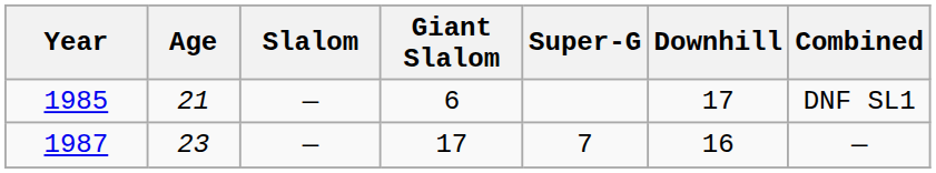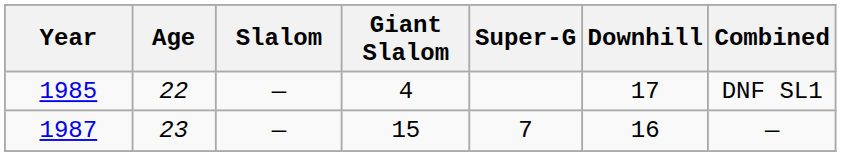1985 | Age: 21 -> 22
1985 | Giant Slalom: 6 -> 4
1987 | Giant Slalom: 17 -> 15
